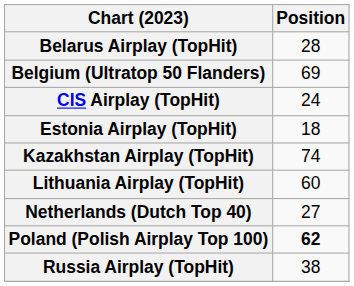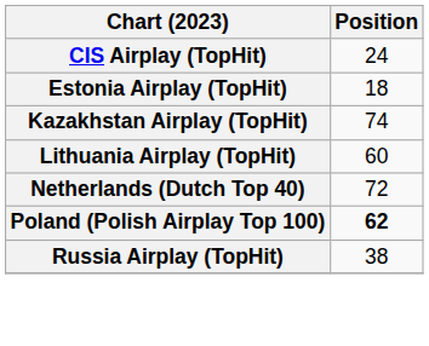- row: Belarus Airplay (TopHit) | 28
- row: Belgium (Ultratop 50 Flanders) | 69
Netherlands (Dutch Top 40) | Position: 27 -> 72
